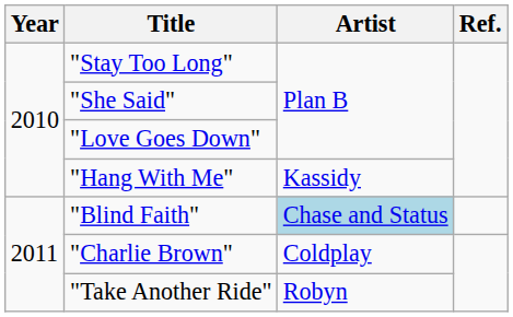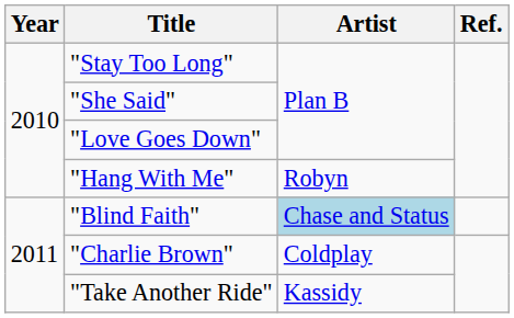"Hang With Me" | Artist: Kassidy -> Robyn
"Take Another Ride" | Artist: Robyn -> Kassidy
